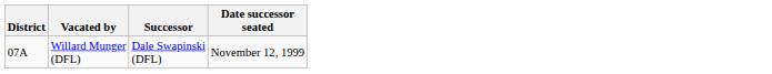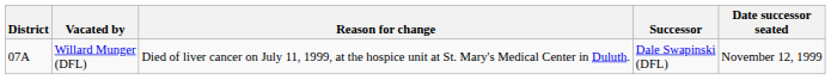+ column: Reason for change | Died of liver cancer on July 11, 1999, at the hospice unit at St. Mary's Medical Center in Duluth.
